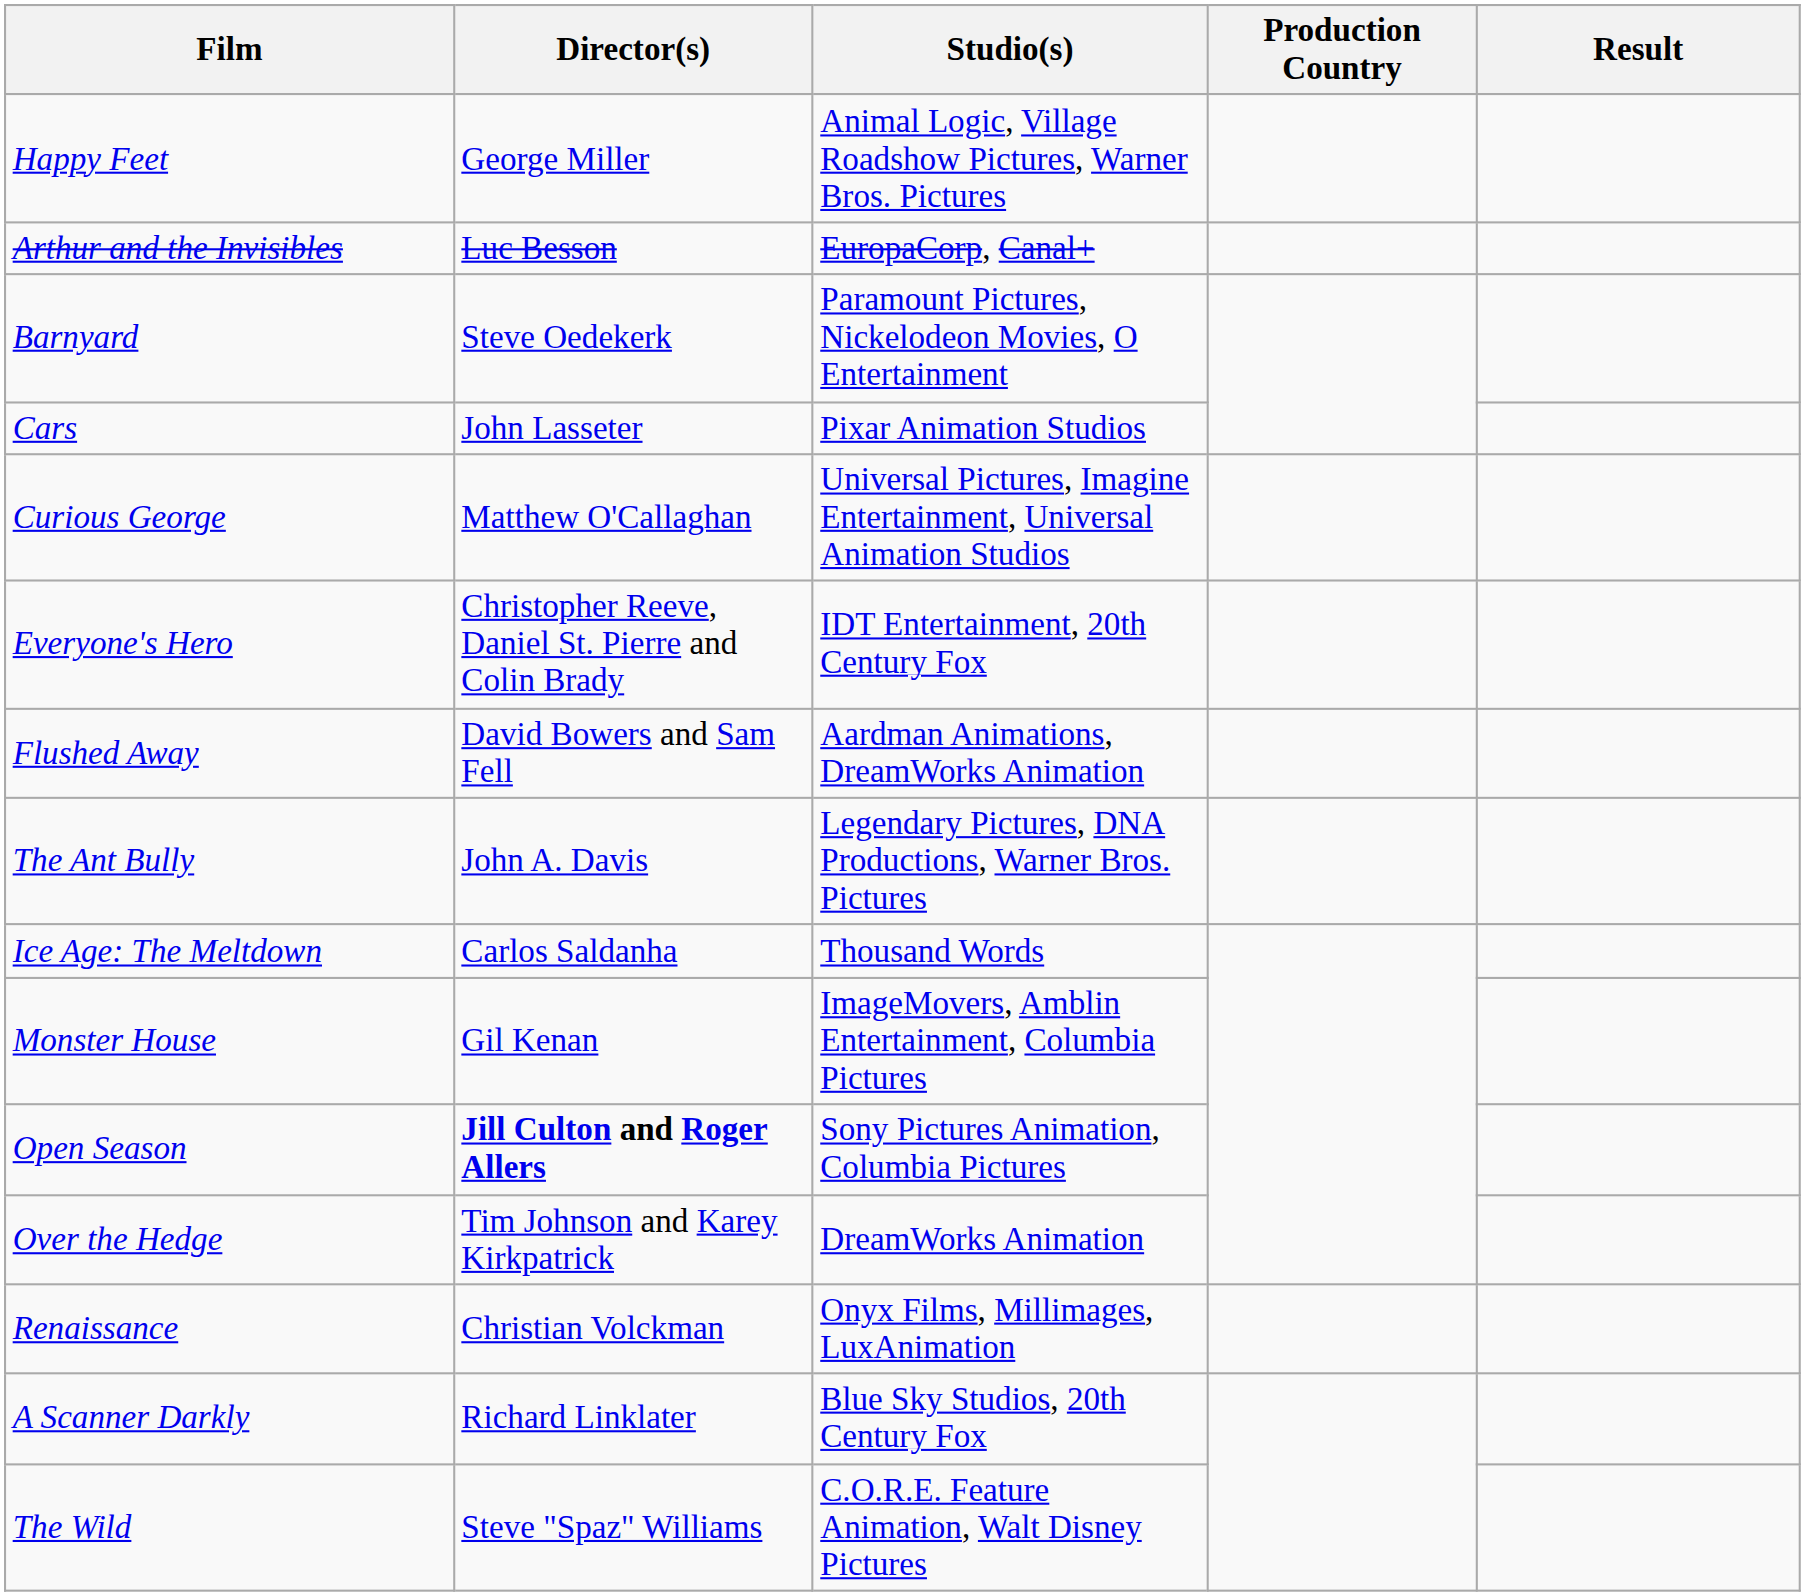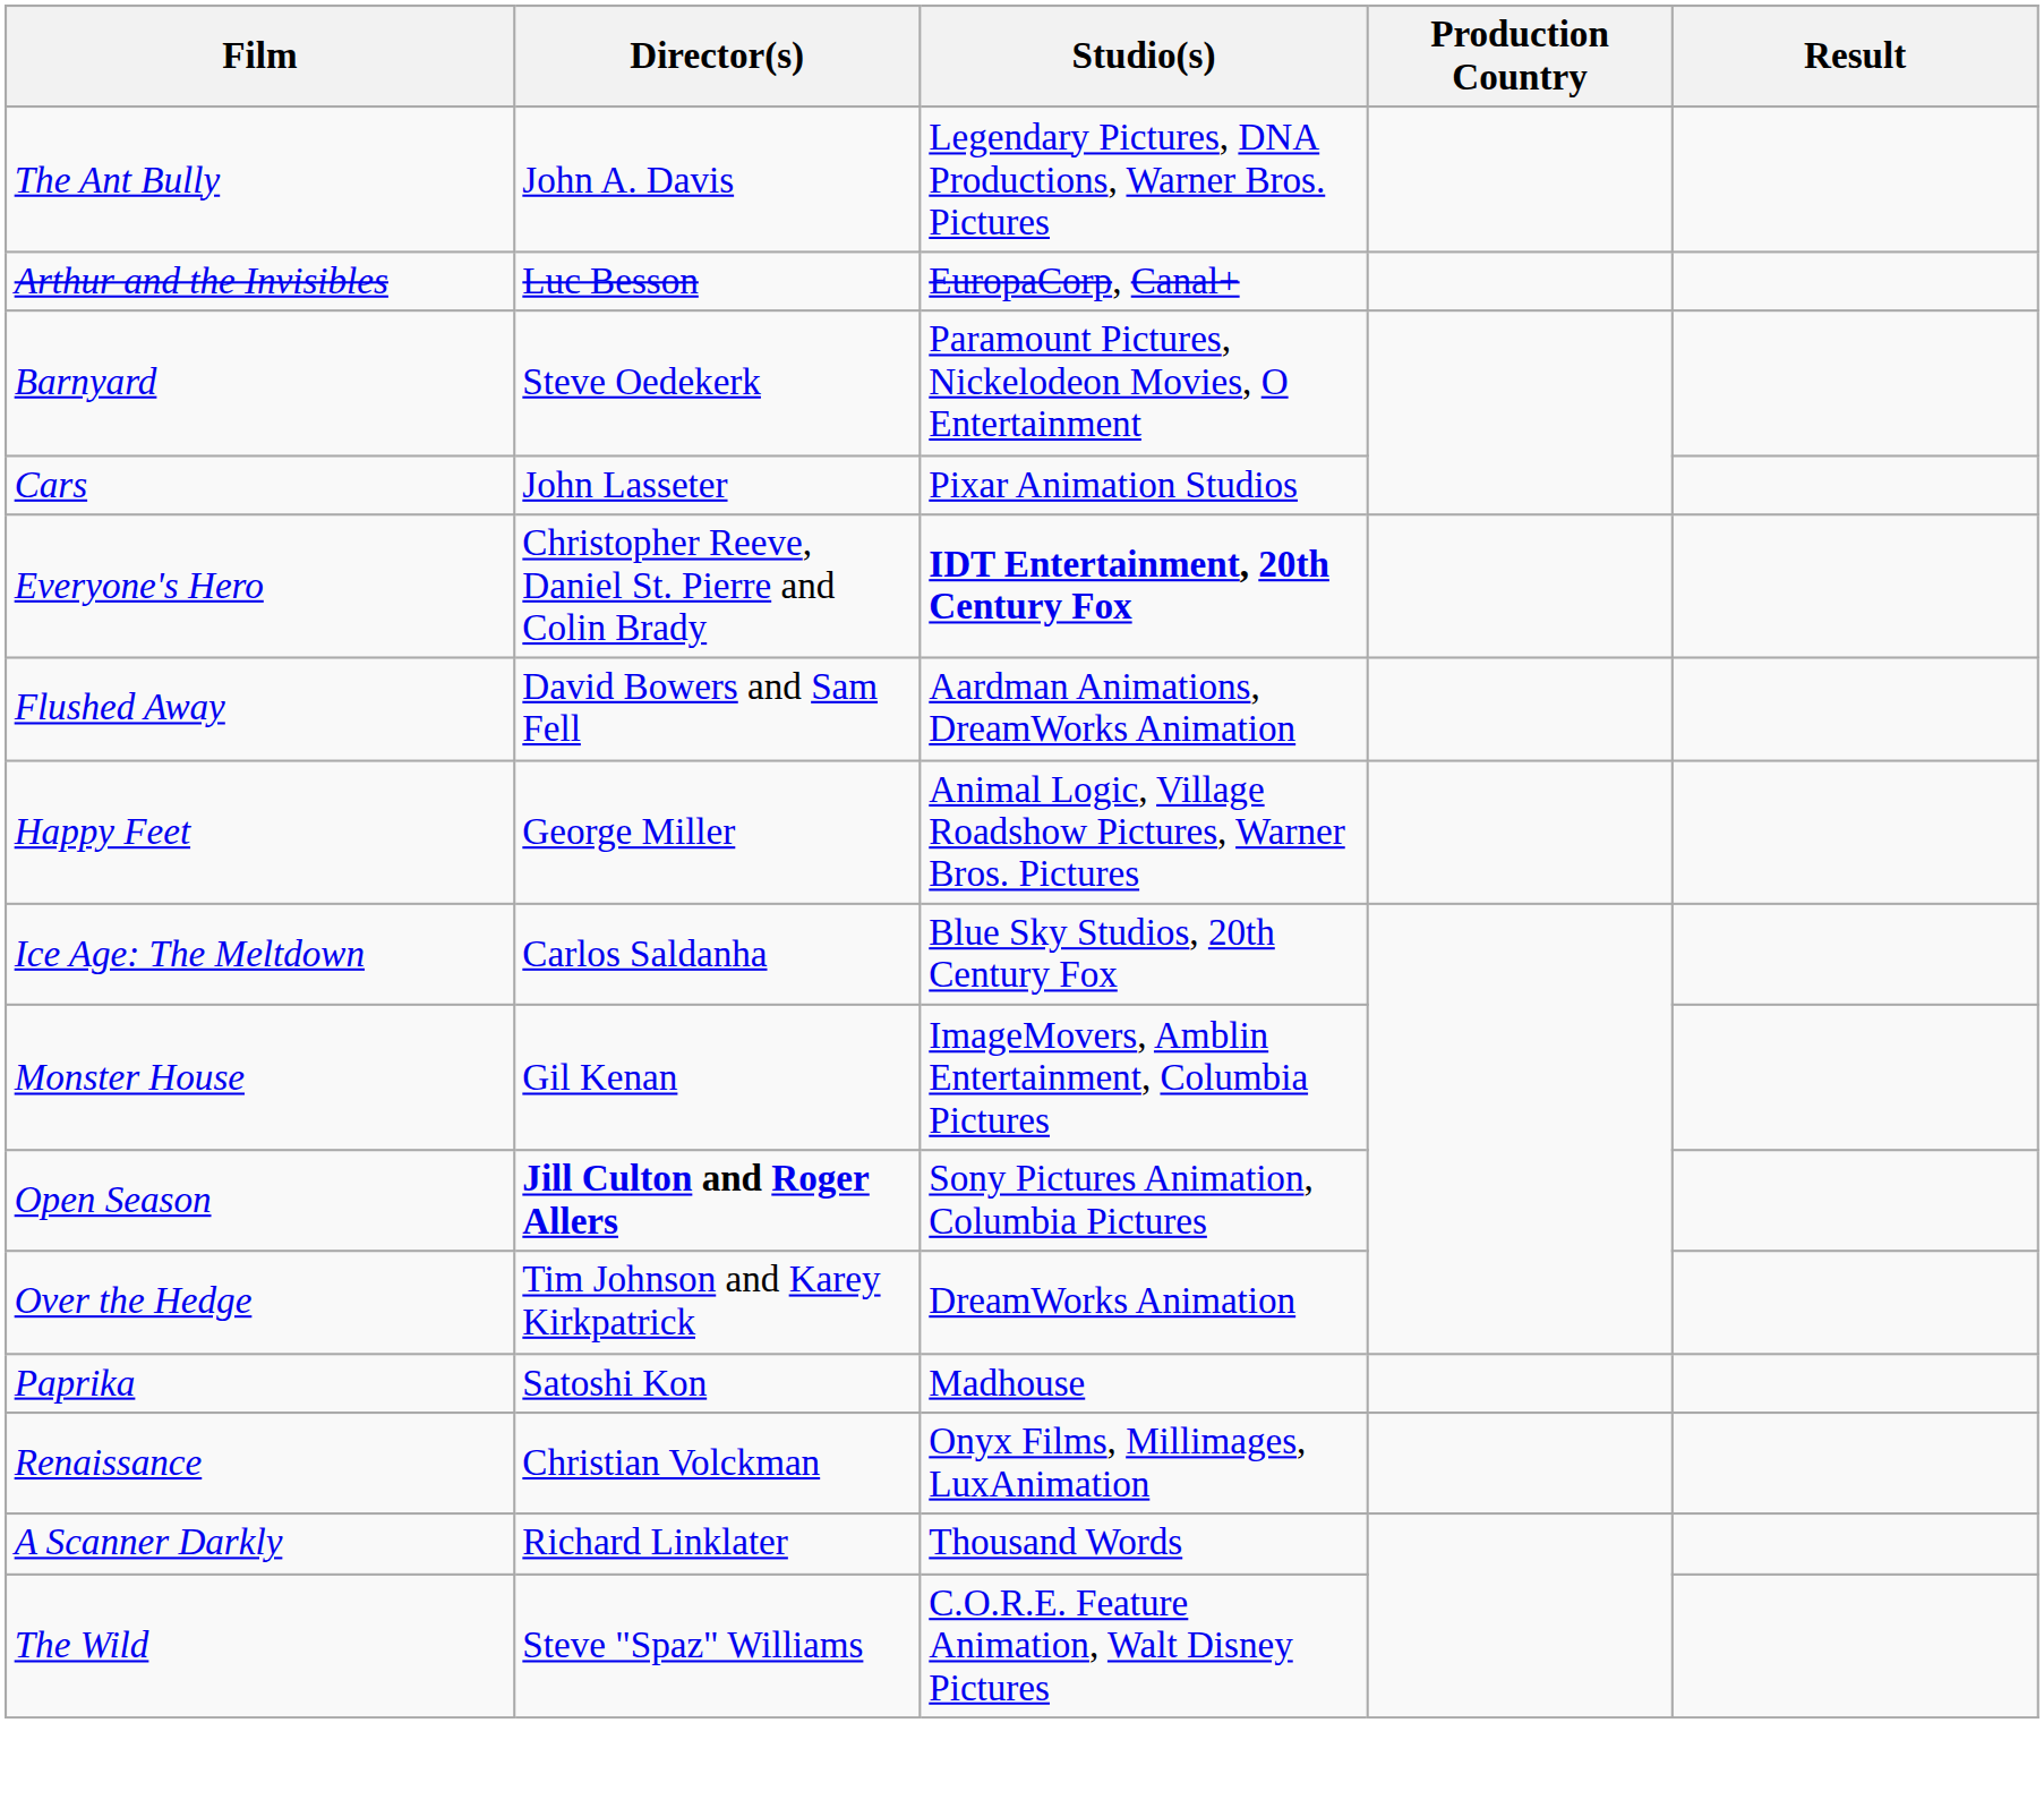rows swapped: The Ant Bully <-> Happy Feet
- row: Curious George | Matthew O'Callaghan | Universal Pictures, Imagine Entertainment, Universal Animation Studios
Everyone's Hero | Studio(s): normal -> bold
Ice Age: The Meltdown | Studio(s): Thousand Words -> Blue Sky Studios, 20th Century Fox
+ row: Paprika | Satoshi Kon | Madhouse
A Scanner Darkly | Studio(s): Blue Sky Studios, 20th Century Fox -> Thousand Words
